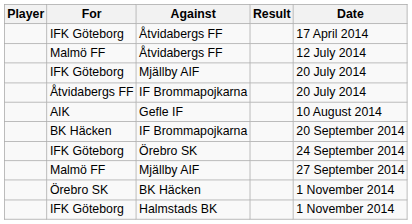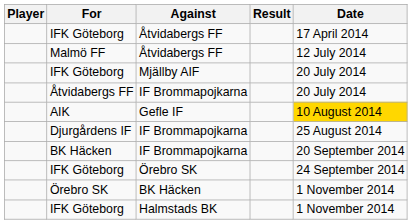AIK | Date: no background -> gold background
+ row: Djurgårdens IF | IF Brommapojkarna | 25 August 2014
- row: Malmö FF | Mjällby AIF | 27 September 2014
